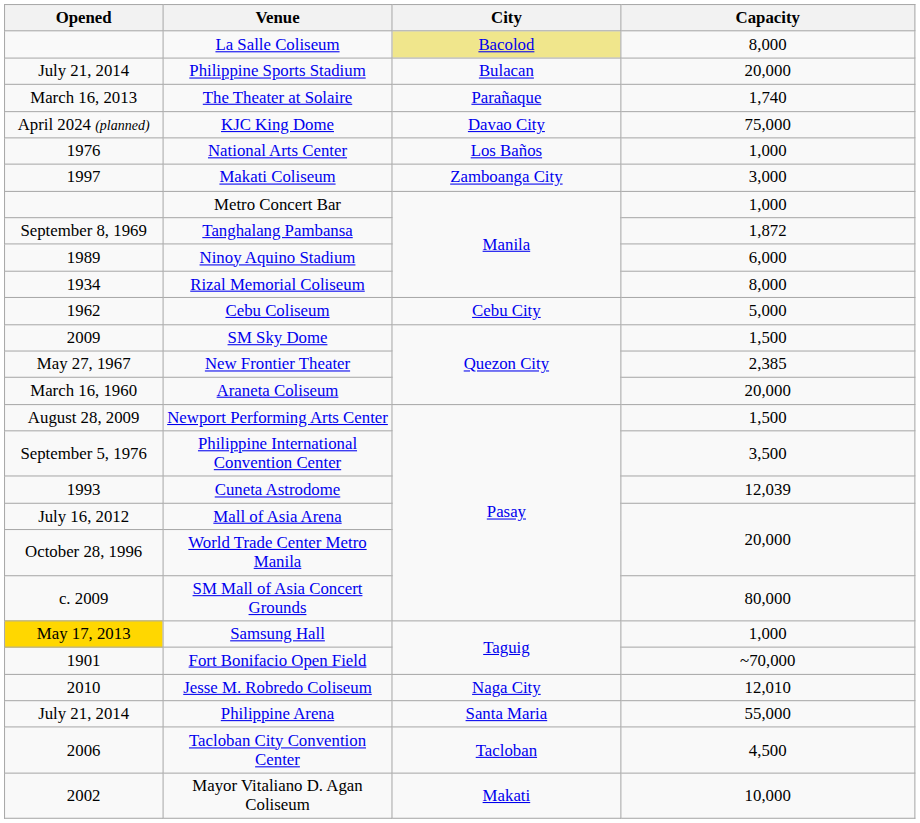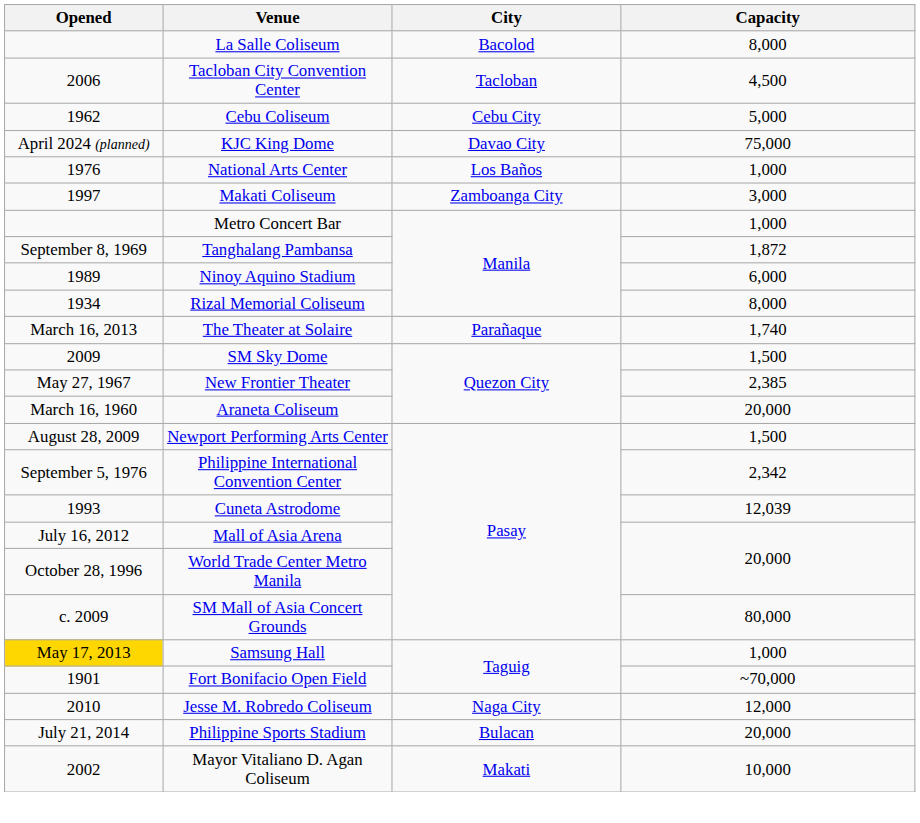La Salle Coliseum | City: khaki background -> no background
rows swapped: Philippine Sports Stadium <-> Tacloban City Convention Center
rows swapped: Cebu Coliseum <-> The Theater at Solaire
Philippine International Convention Center | Capacity: 3,500 -> 2,342
Jesse M. Robredo Coliseum | Capacity: 12,010 -> 12,000
- row: July 21, 2014 | Philippine Arena | Santa Maria | 55,000
